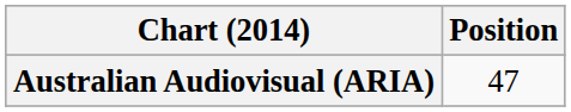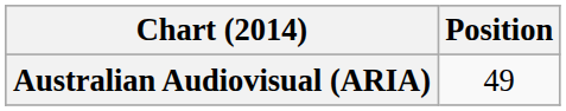Australian Audiovisual (ARIA) | Position: 47 -> 49
